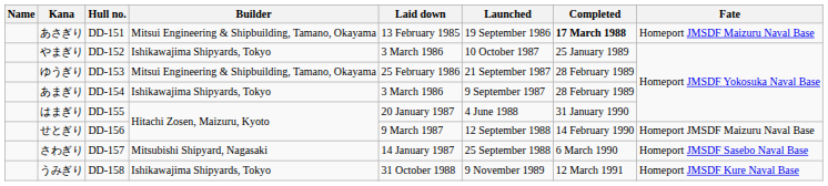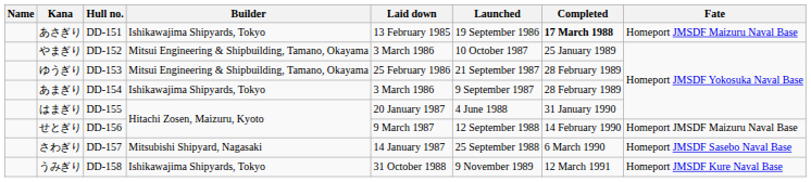あさぎり | Builder: Mitsui Engineering & Shipbuilding, Tamano, Okayama -> Ishikawajima Shipyards, Tokyo
やまぎり | Builder: Ishikawajima Shipyards, Tokyo -> Mitsui Engineering & Shipbuilding, Tamano, Okayama
